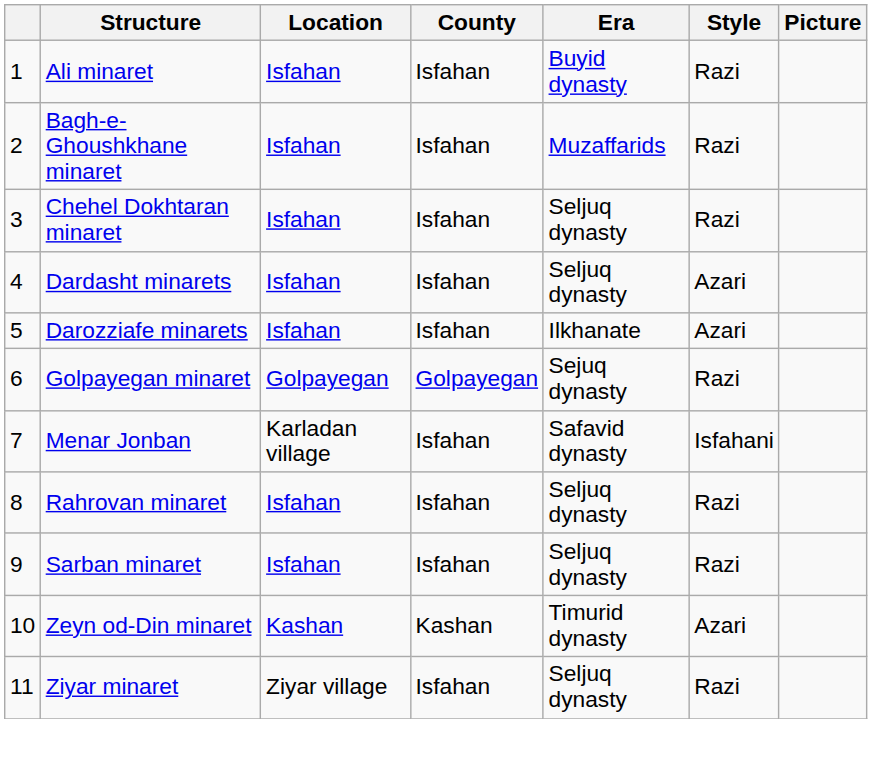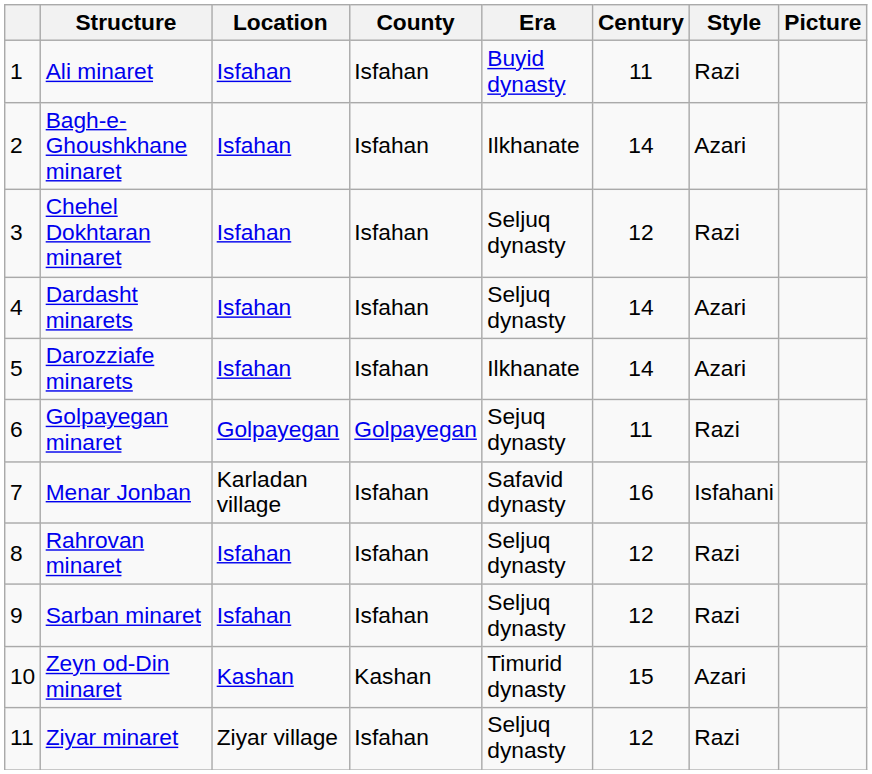+ column: Century | 11 | 14 | 12 | 14 | 14 | 11 | 16 | 12 | 12 | 15 | 12
Bagh-e-Ghoushkhane minaret | Era: Muzaffarids -> Ilkhanate
Bagh-e-Ghoushkhane minaret | Style: Razi -> Azari
